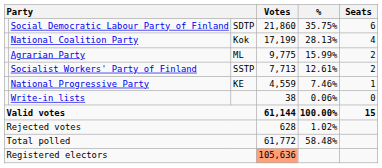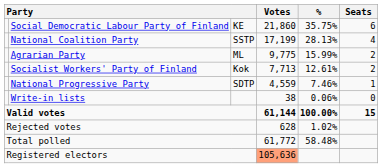Social Democratic Labour Party of Finland | column 3: SDTP -> KE
National Coalition Party | column 3: Kok -> SSTP
Socialist Workers' Party of Finland | column 3: SSTP -> Kok
National Progressive Party | column 3: KE -> SDTP
